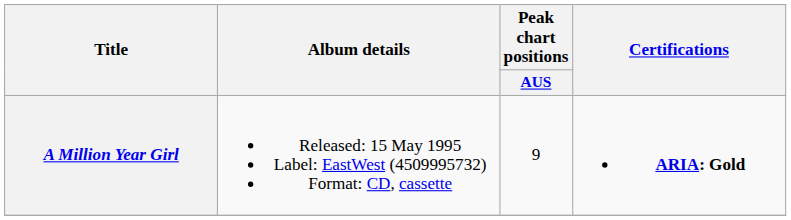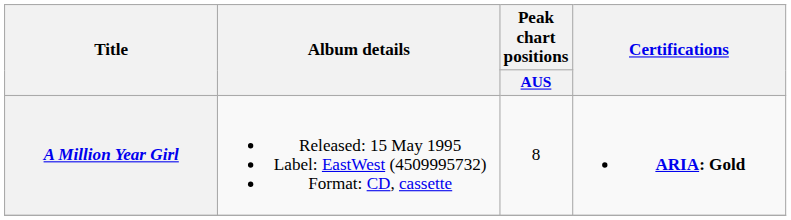A Million Year Girl | Peak chart positions / AUS: 9 -> 8
